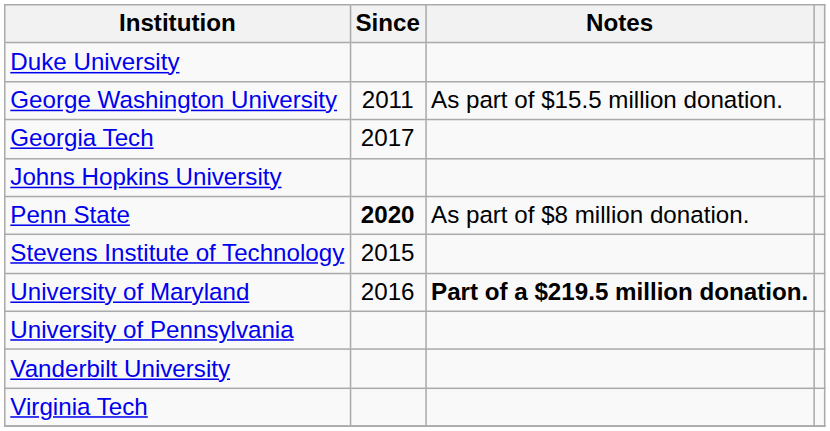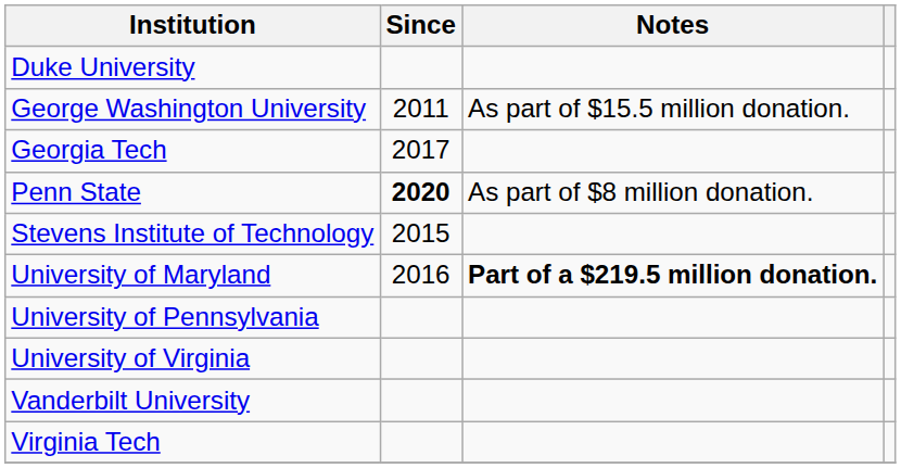- row: Johns Hopkins University
+ row: University of Virginia
